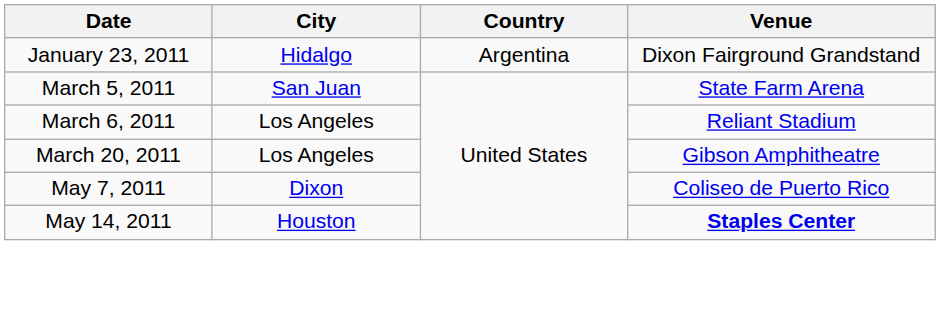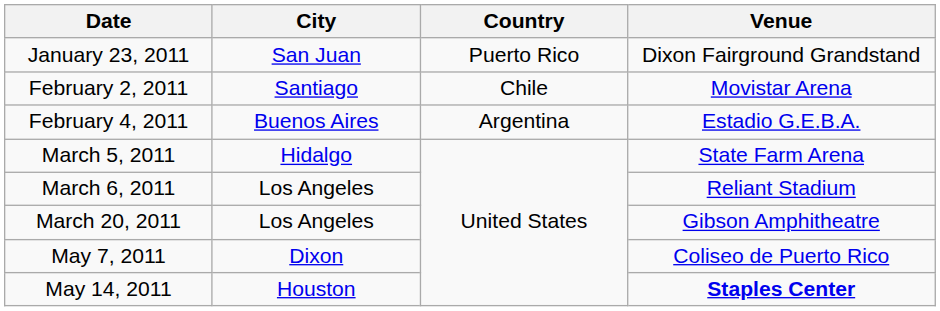January 23, 2011 | City: Hidalgo -> San Juan
January 23, 2011 | Country: Argentina -> Puerto Rico
+ row: February 2, 2011 | Santiago | Chile | Movistar Arena
+ row: February 4, 2011 | Buenos Aires | Argentina | Estadio G.E.B.A.
March 5, 2011 | City: San Juan -> Hidalgo
